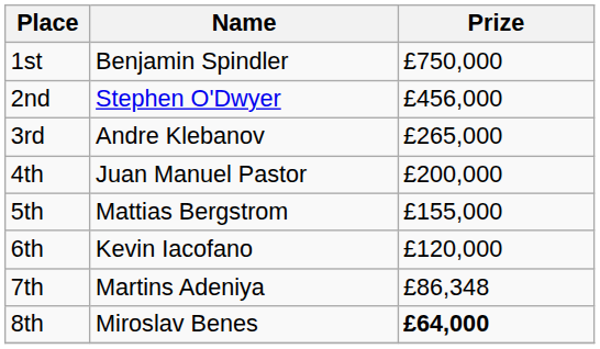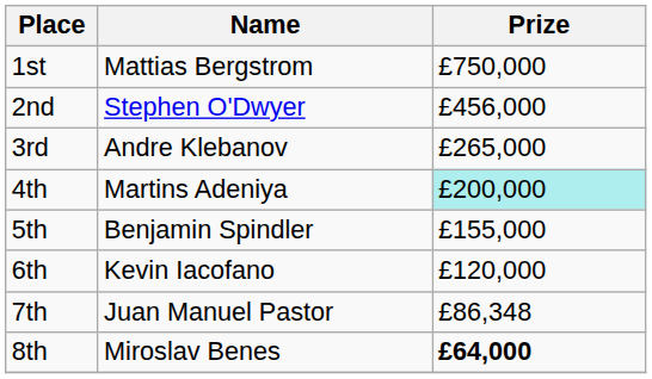1st | Name: Benjamin Spindler -> Mattias Bergstrom
4th | Name: Juan Manuel Pastor -> Martins Adeniya
4th | Prize: no background -> paleturquoise background
5th | Name: Mattias Bergstrom -> Benjamin Spindler
7th | Name: Martins Adeniya -> Juan Manuel Pastor
